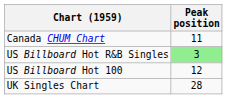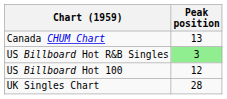Canada CHUM Chart | Peak position: 11 -> 13
